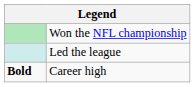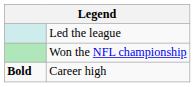rows swapped: Won the NFL championship <-> Led the league
